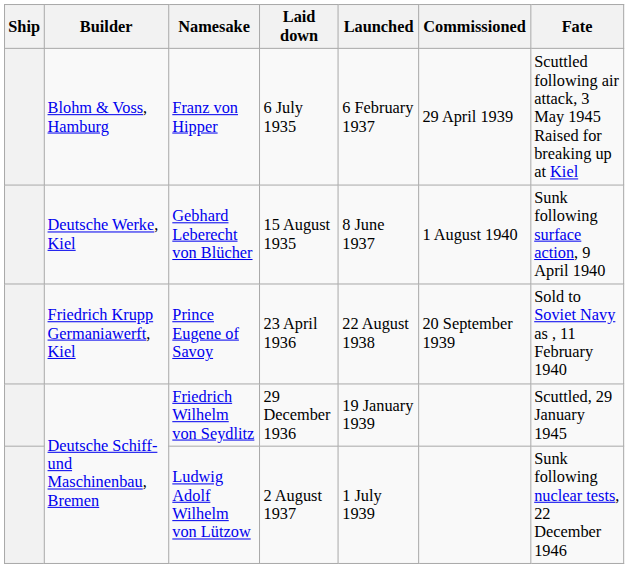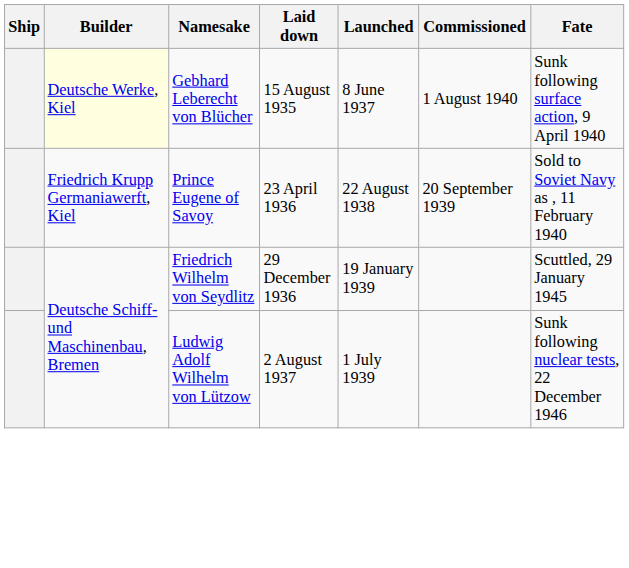- row: Blohm & Voss, Hamburg | Franz von Hipper | 6 July 1935 | 6 February 1937 | 29 April 1939 | Scuttled following air attack, 3 May 1945 Raised for breaking up at Kiel
Gebhard Leberecht von Blücher | Builder: no background -> lightyellow background
